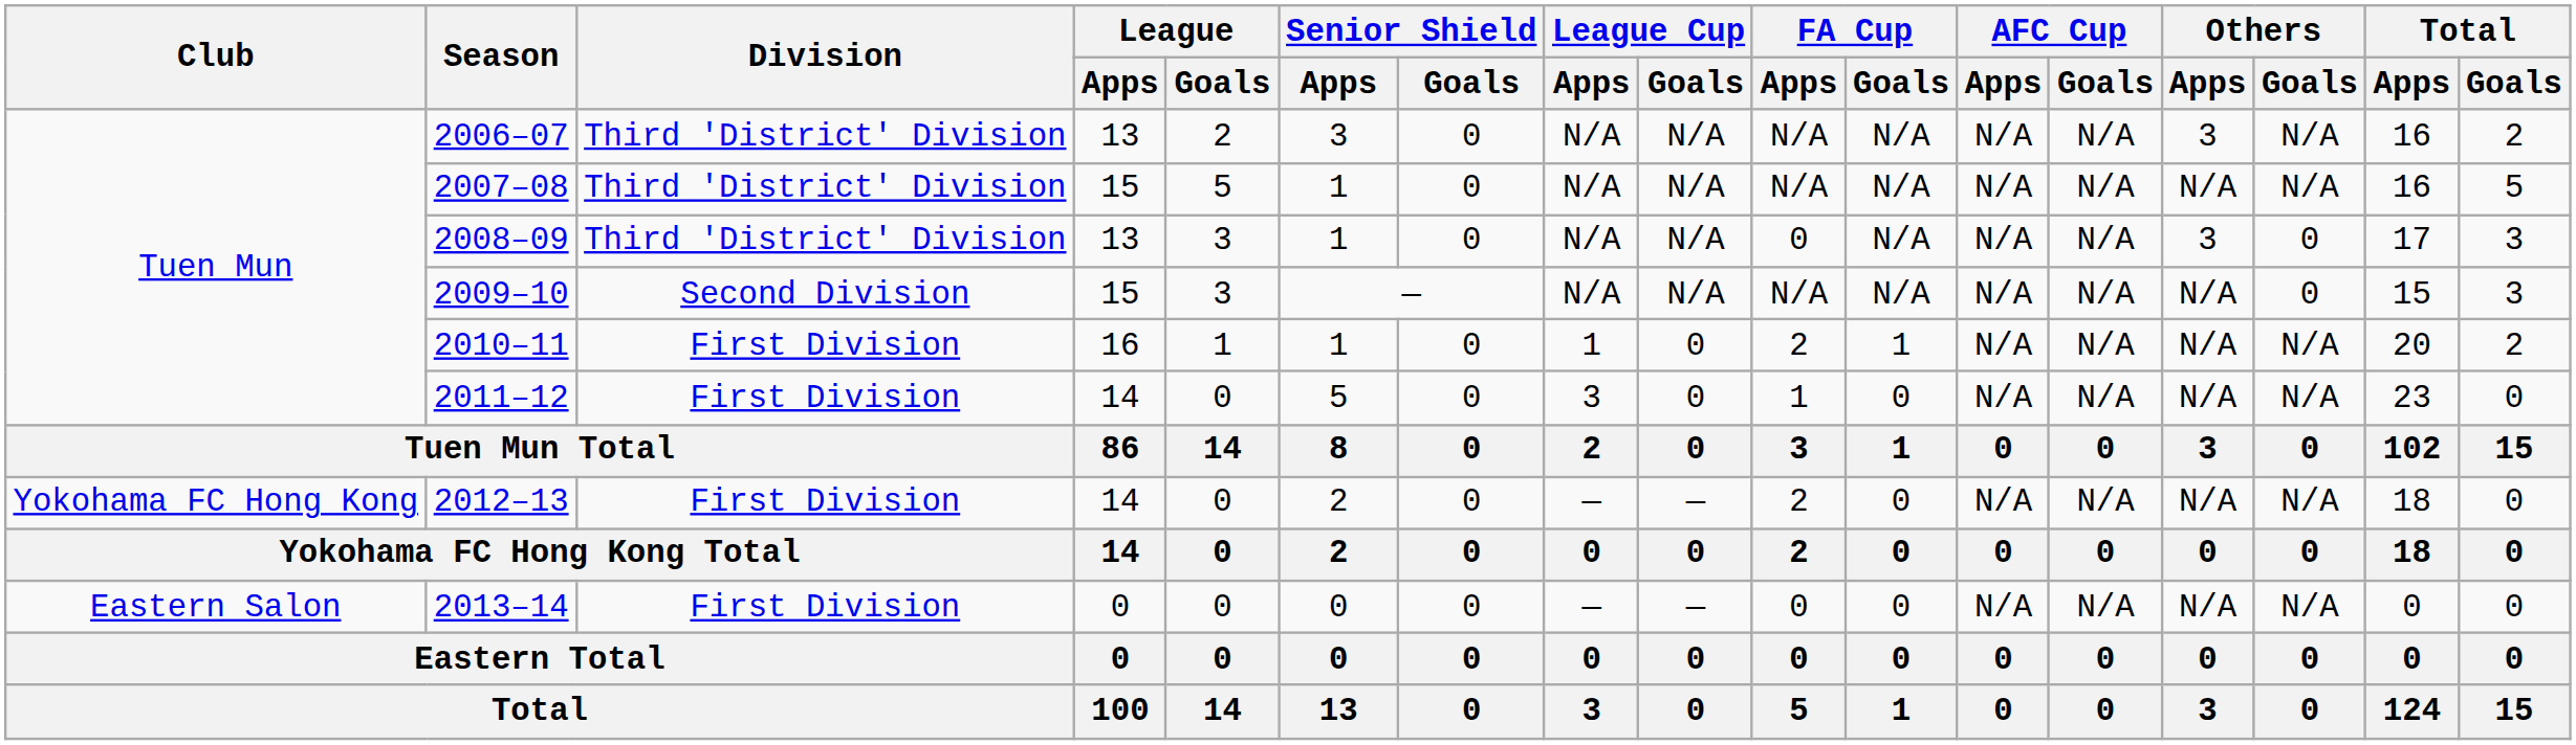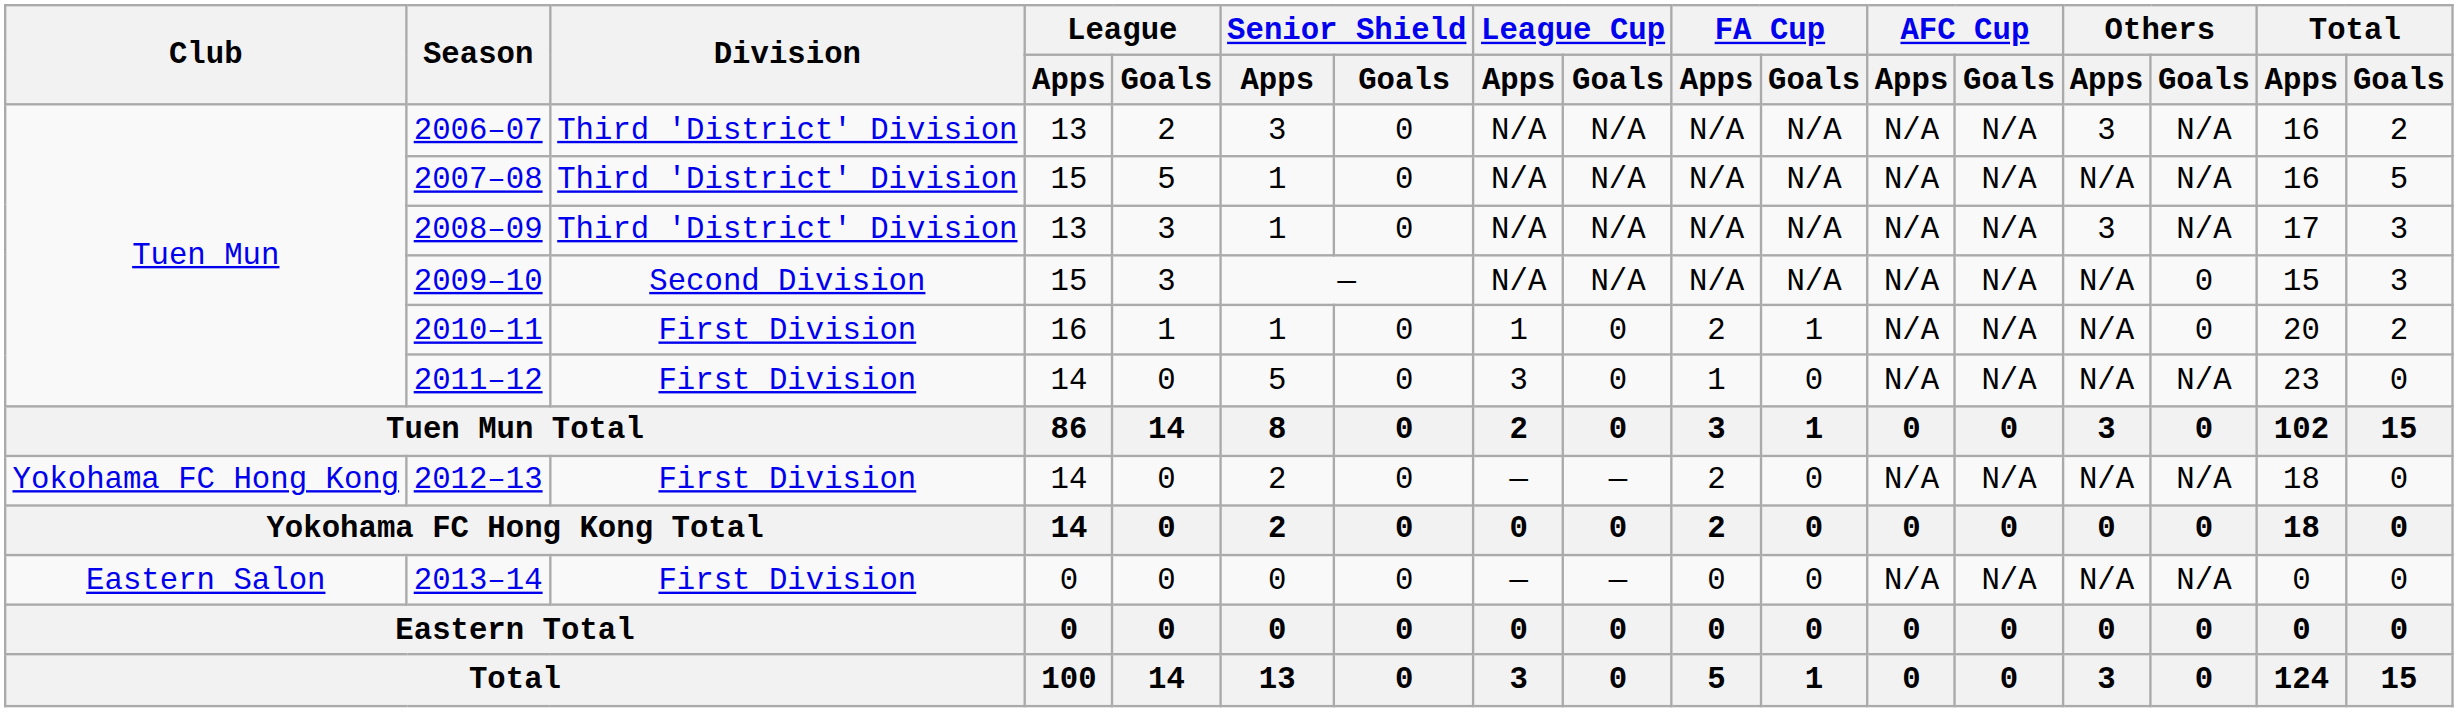2008–09 | FA Cup / Apps: 0 -> N/A
2008–09 | Others / Goals: 0 -> N/A
2010–11 | Others / Goals: N/A -> 0
